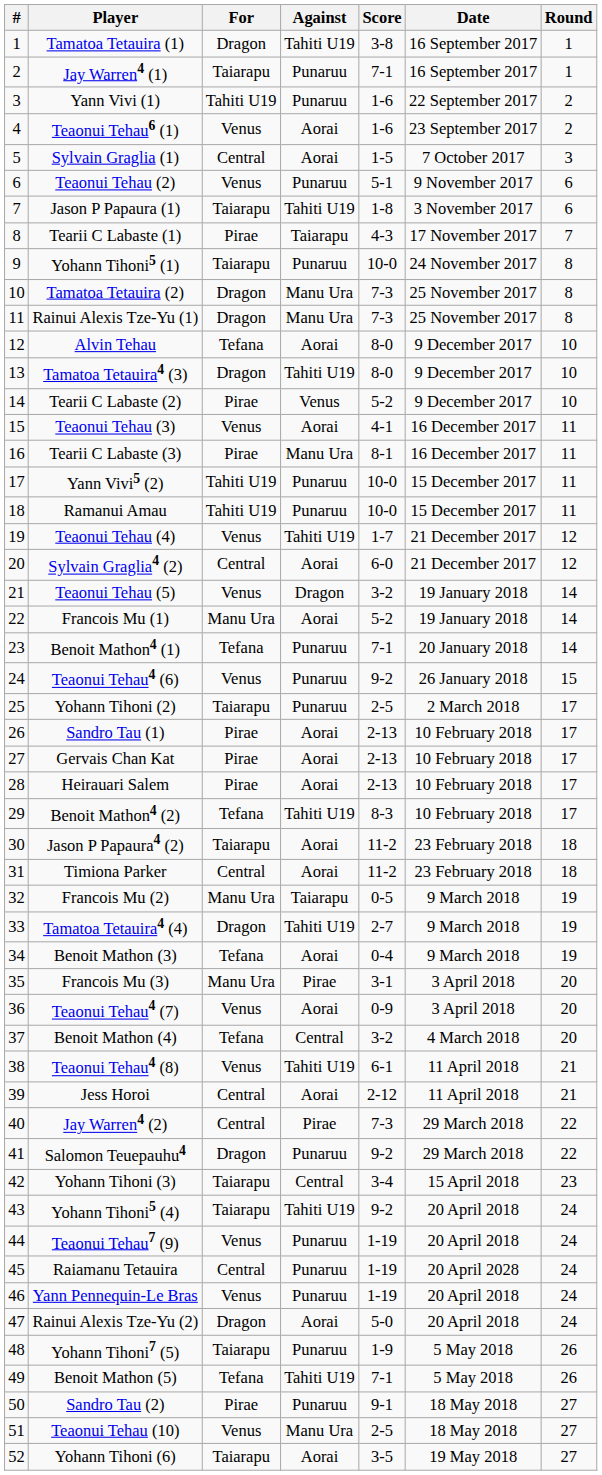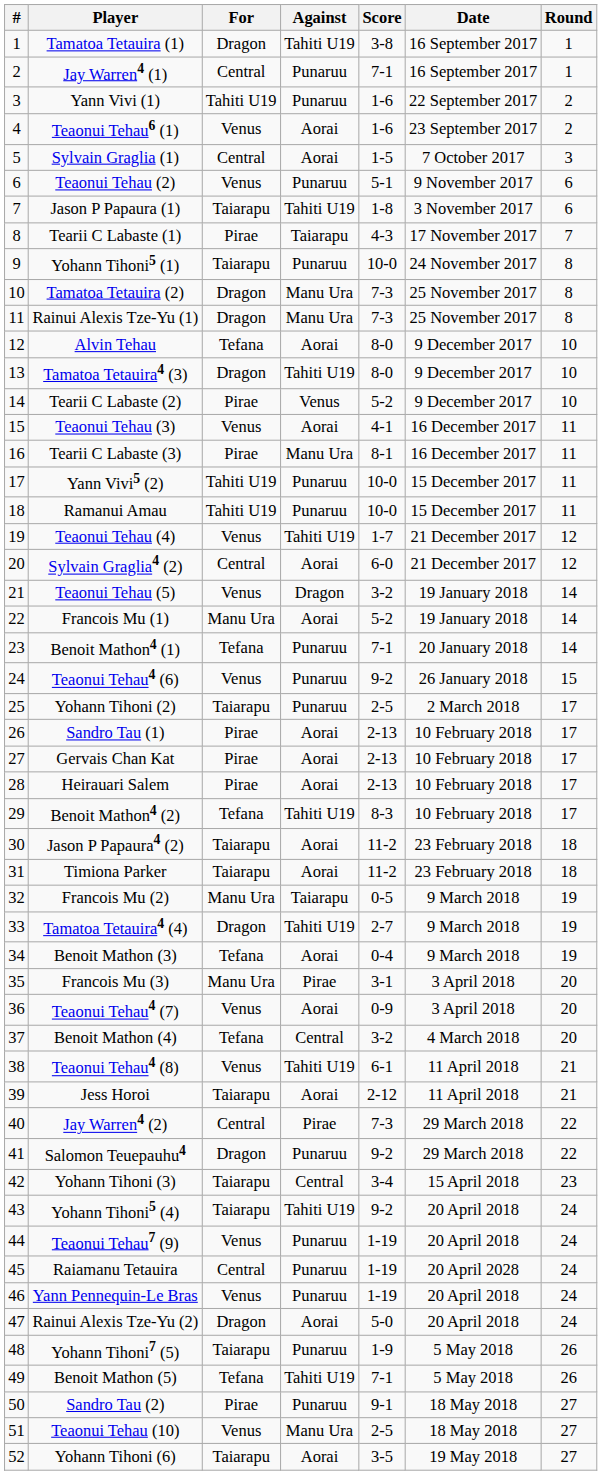Jay Warren4 (1) | For: Taiarapu -> Central
Timiona Parker | For: Central -> Taiarapu
Jess Horoi | For: Central -> Taiarapu
